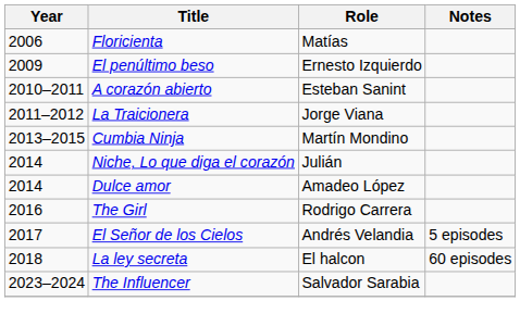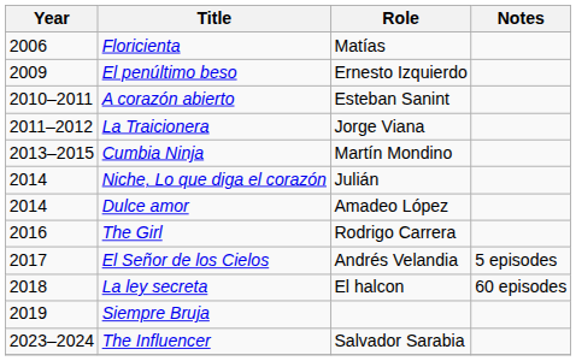+ row: 2019 | Siempre Bruja
